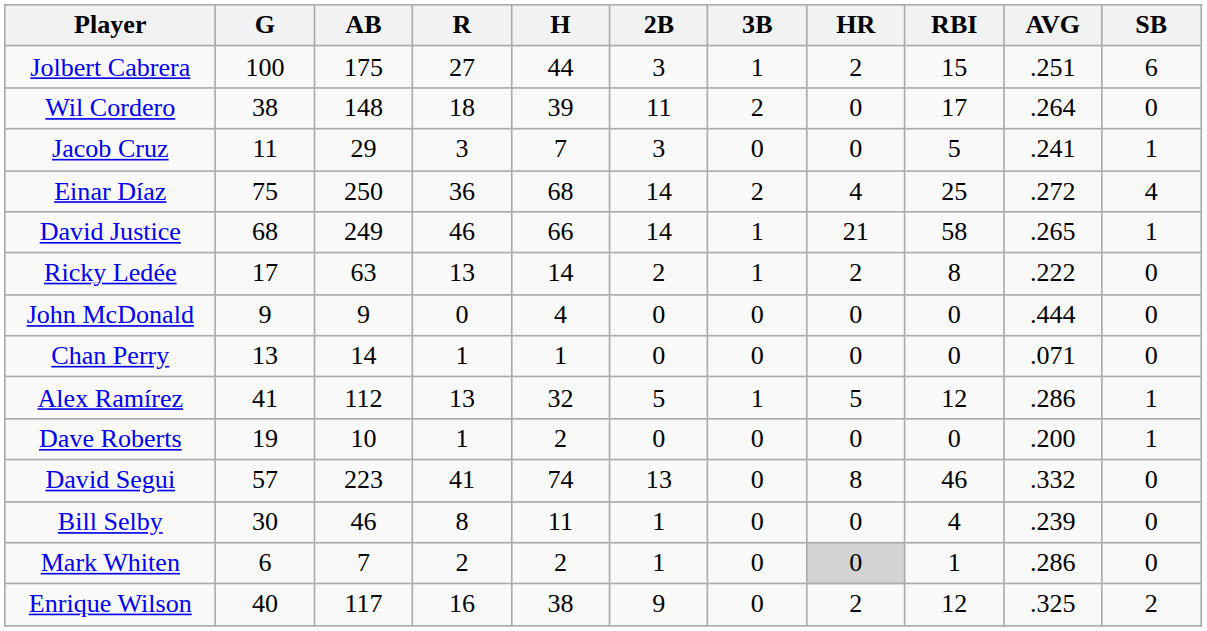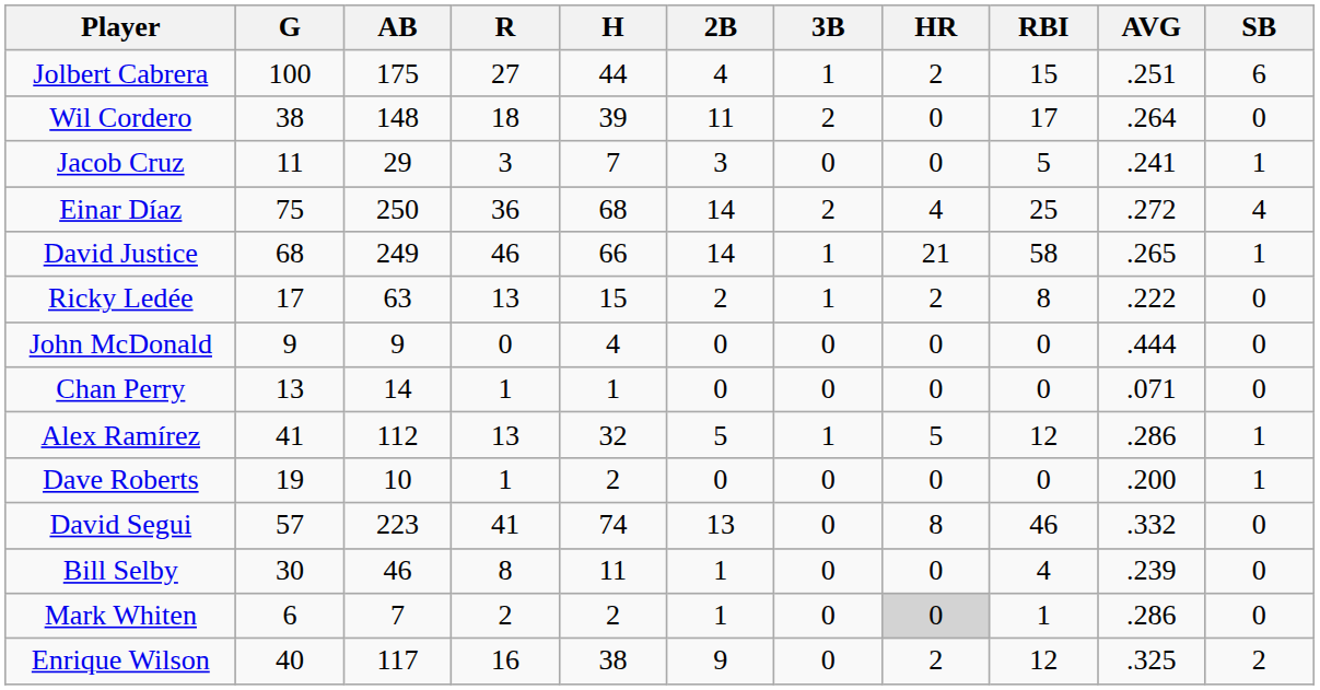Jolbert Cabrera | 2B: 3 -> 4
Ricky Ledée | H: 14 -> 15
